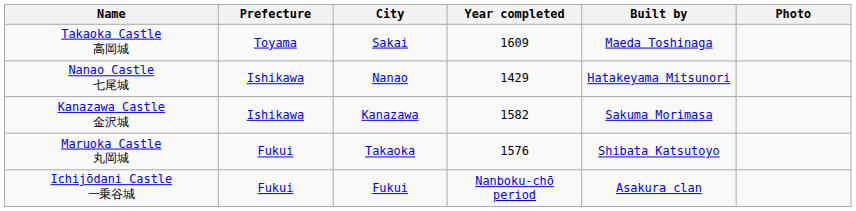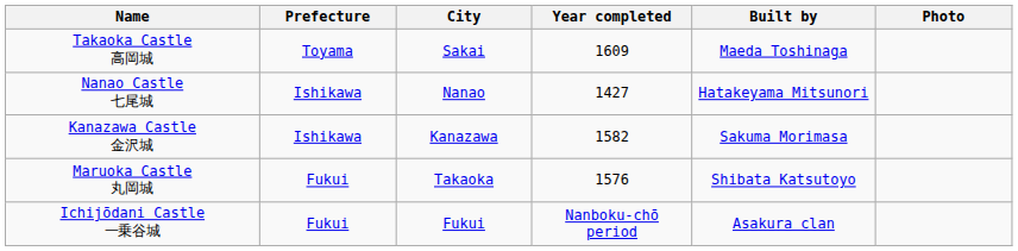Nanao Castle 七尾城 | Year completed: 1429 -> 1427
